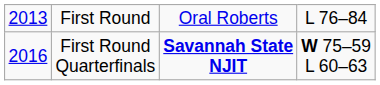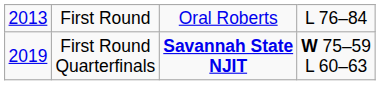First Round Quarterfinals | column 1: 2016 -> 2019
